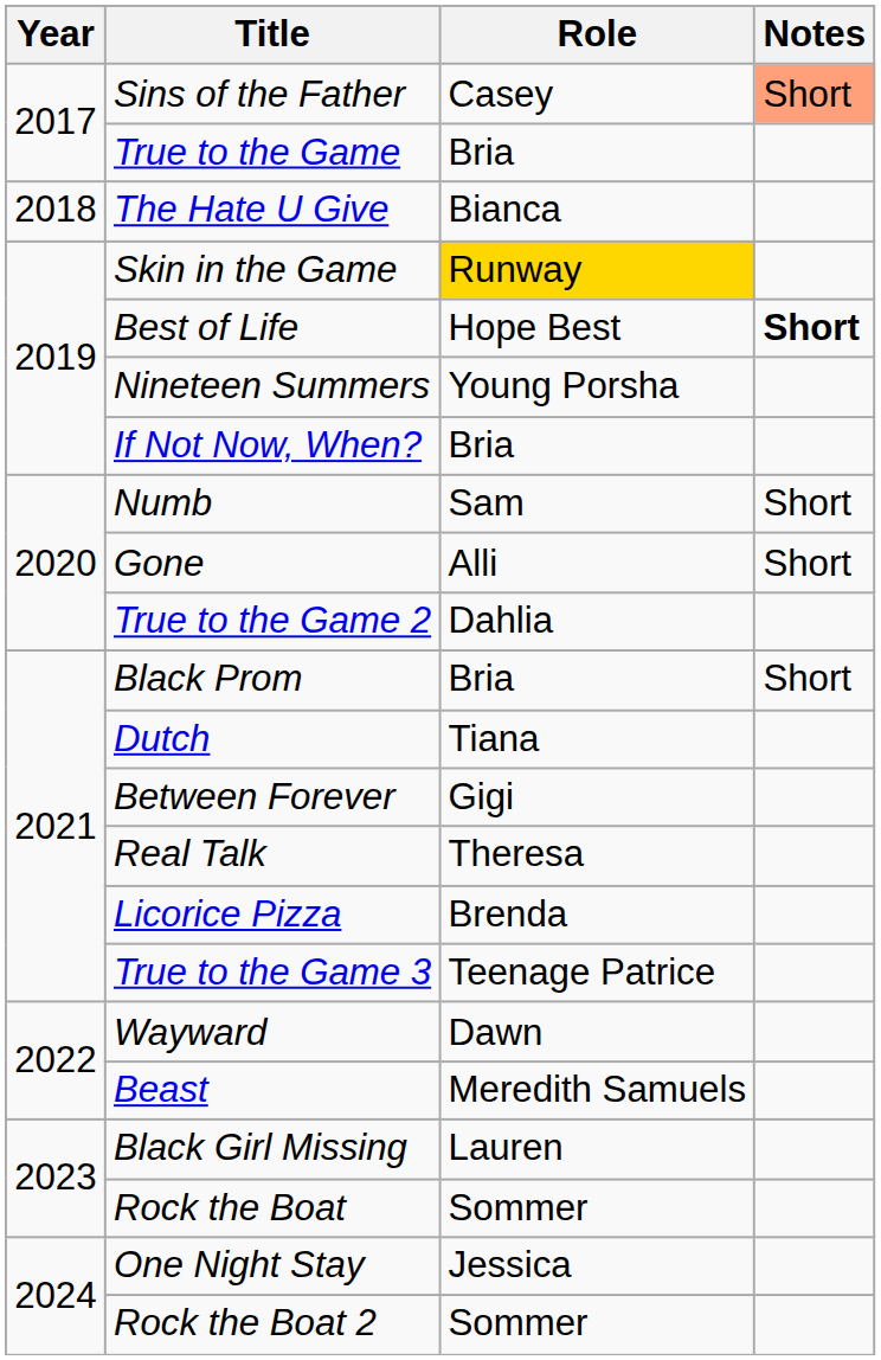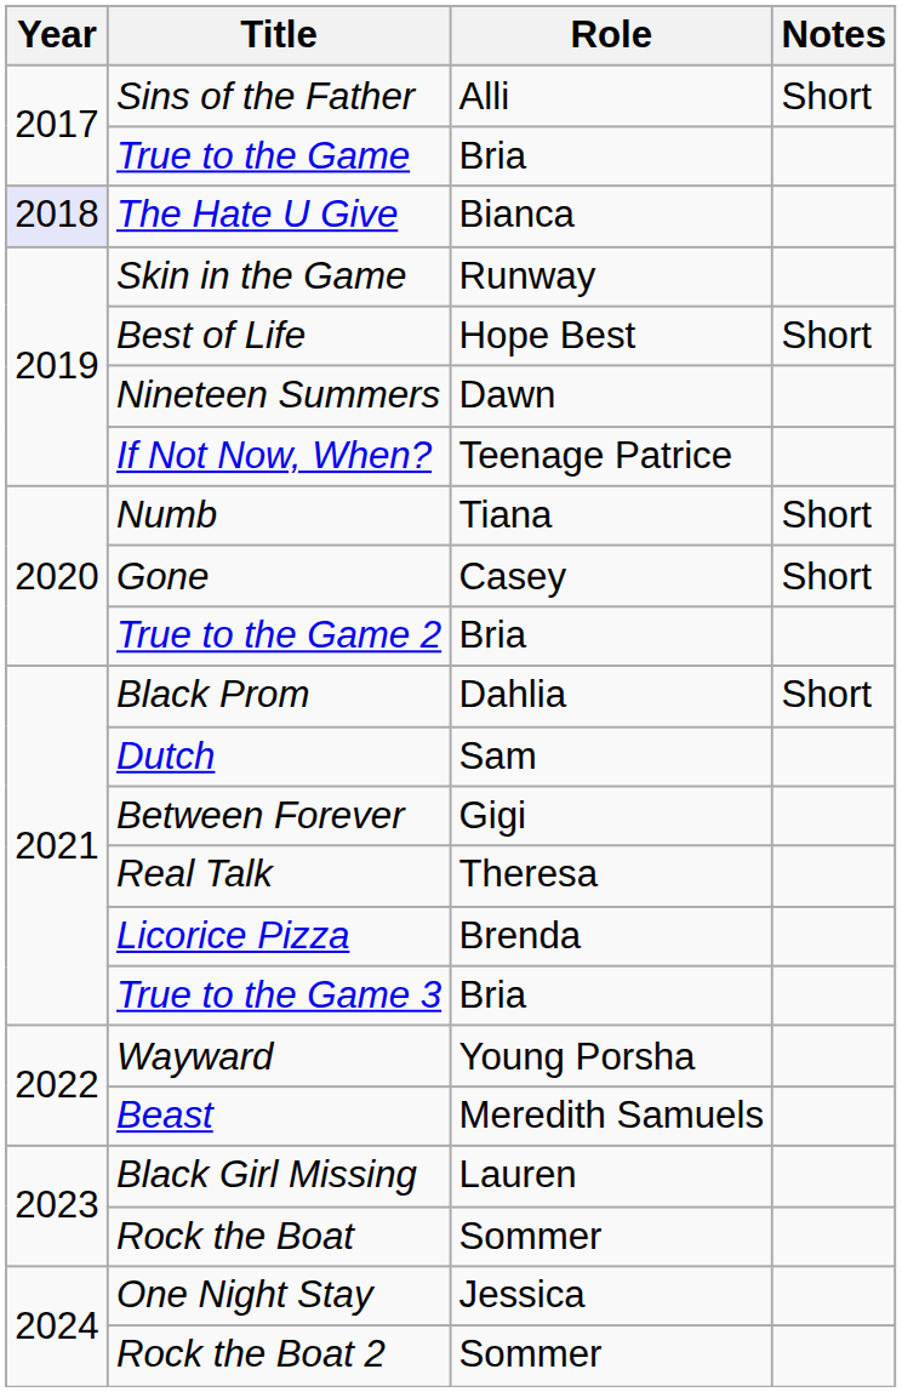Sins of the Father | Role: Casey -> Alli
Sins of the Father | Notes: lightsalmon background -> no background
The Hate U Give | Year: no background -> lavender background
Skin in the Game | Role: gold background -> no background
Best of Life | Notes: bold -> normal
Nineteen Summers | Role: Young Porsha -> Dawn
If Not Now, When? | Role: Bria -> Teenage Patrice
Numb | Role: Sam -> Tiana
Gone | Role: Alli -> Casey
True to the Game 2 | Role: Dahlia -> Bria
Black Prom | Role: Bria -> Dahlia
Dutch | Role: Tiana -> Sam
True to the Game 3 | Role: Teenage Patrice -> Bria
Wayward | Role: Dawn -> Young Porsha
